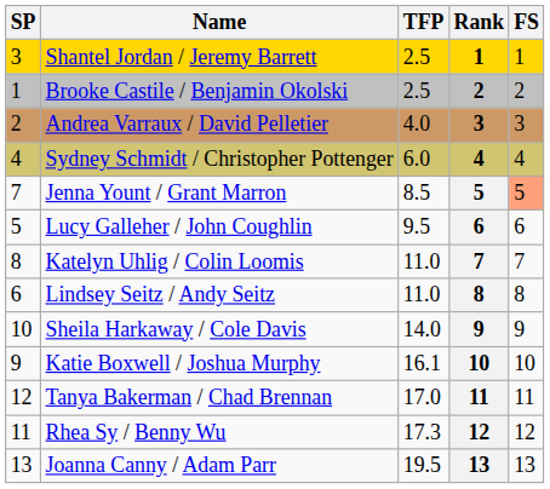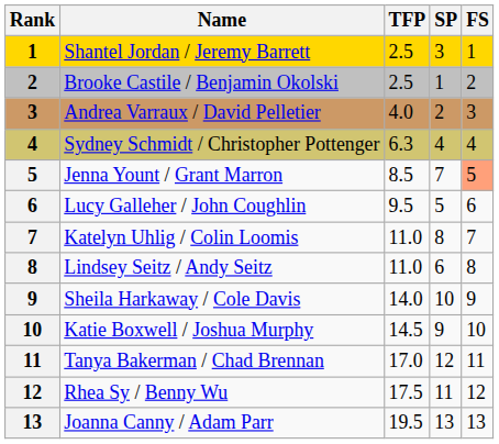columns swapped: Rank <-> SP
Sydney Schmidt / Christopher Pottenger | TFP: 6.0 -> 6.3
Katie Boxwell / Joshua Murphy | TFP: 16.1 -> 14.5
Rhea Sy / Benny Wu | TFP: 17.3 -> 17.5
